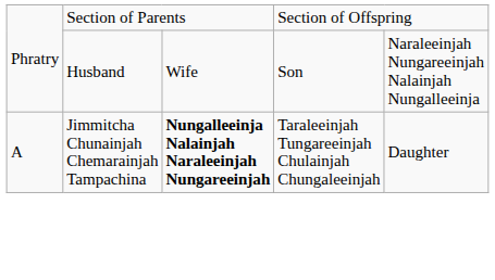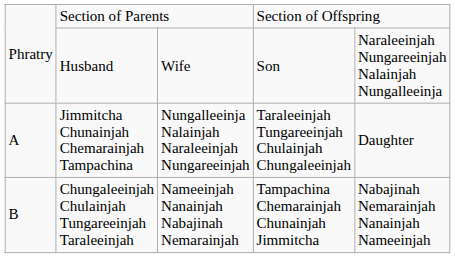Jimmitcha Chunainjah Chemarainjah Tampachina | column 3: bold -> normal
+ row: B | Chungaleeinjah Chulainjah Tungareeinjah Taraleeinjah | Nameeinjah Nanainjah Nabajinah Nemarainjah | Tampachina Chemarainjah Chunainjah Jimmitcha | Nabajinah Nemarainjah Nanainjah Nameeinjah
